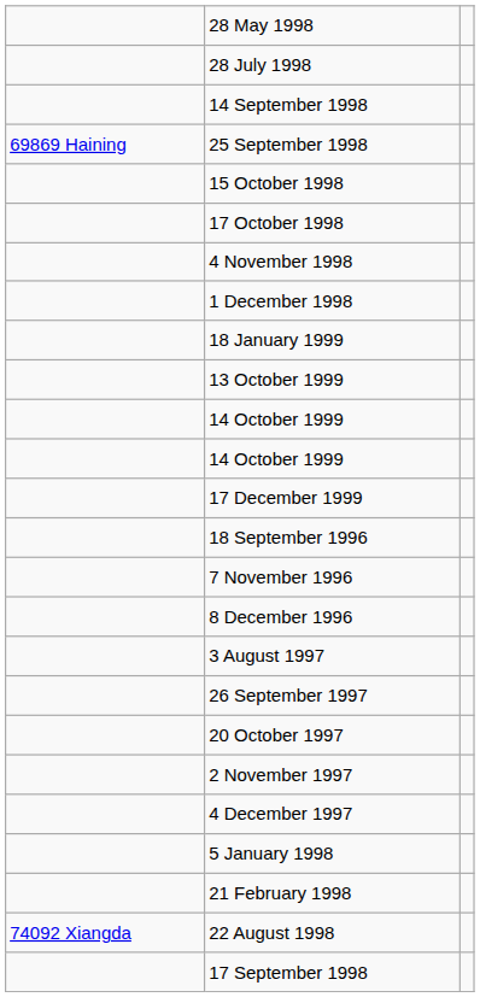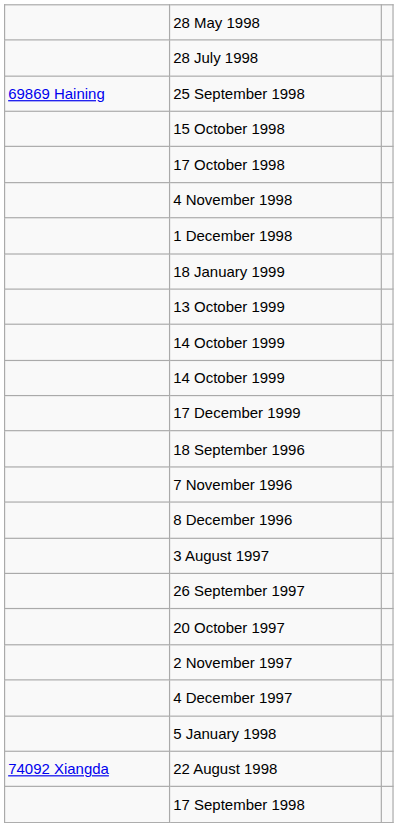- row: 14 September 1998
- row: 21 February 1998
